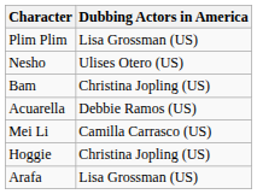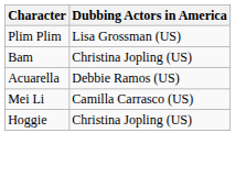- row: Nesho | Ulises Otero (US)
- row: Arafa | Lisa Grossman (US)
